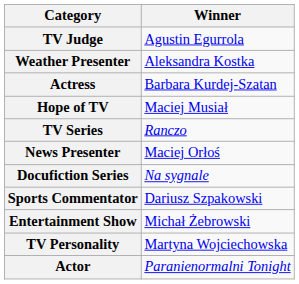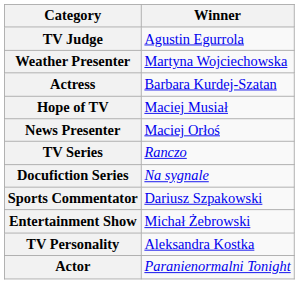Weather Presenter | Winner: Aleksandra Kostka -> Martyna Wojciechowska
rows swapped: News Presenter <-> TV Series
TV Personality | Winner: Martyna Wojciechowska -> Aleksandra Kostka
